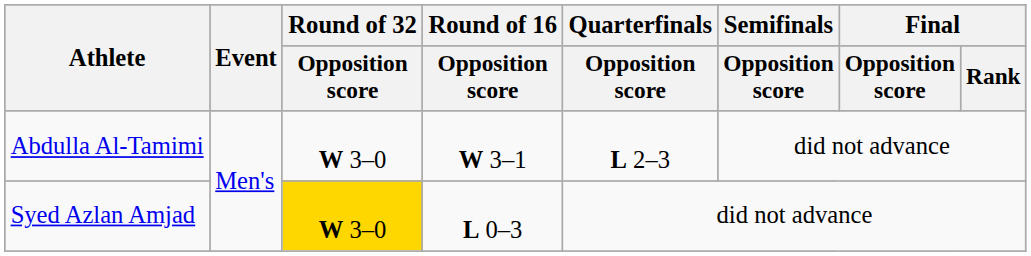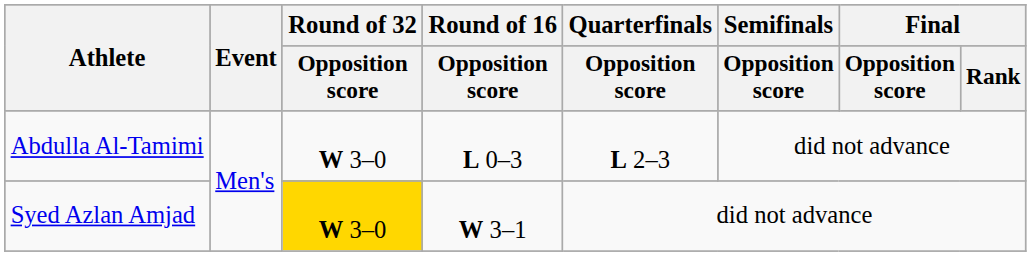Abdulla Al-Tamimi | Round of 16 / Opposition score: W 3–1 -> L 0–3
Syed Azlan Amjad | Round of 16 / Opposition score: L 0–3 -> W 3–1
